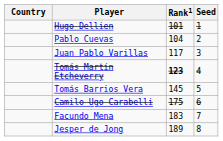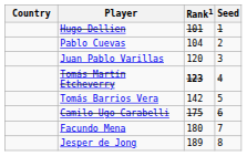Juan Pablo Varillas | Rank1: 117 -> 120
Tomás Barrios Vera | Rank1: 145 -> 142
Facundo Mena | Rank1: 183 -> 180
